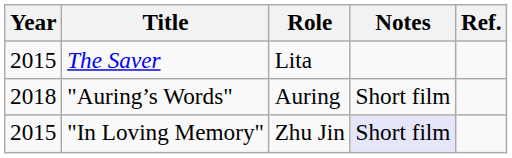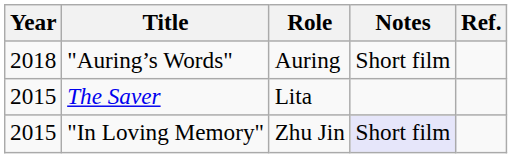rows swapped: The Saver <-> "Auring’s Words"
